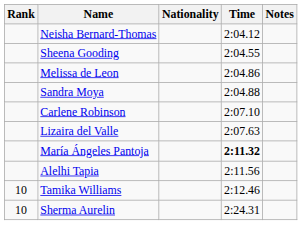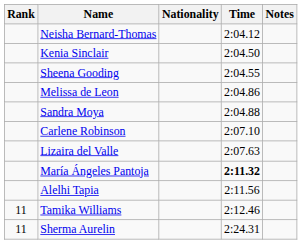+ row: Kenia Sinclair | 2:04.50
Tamika Williams | Rank: 10 -> 11
Sherma Aurelin | Rank: 10 -> 11
